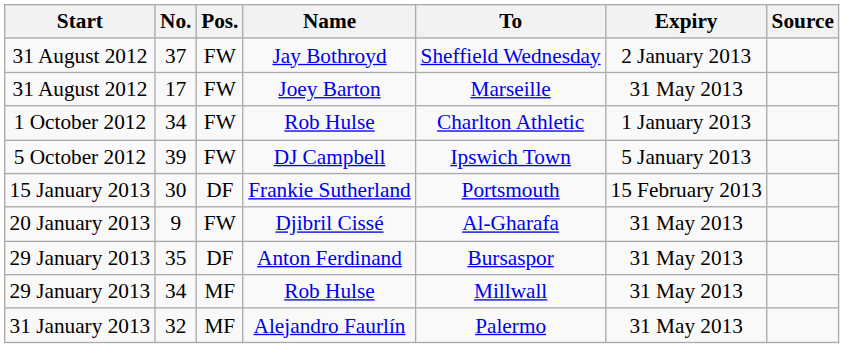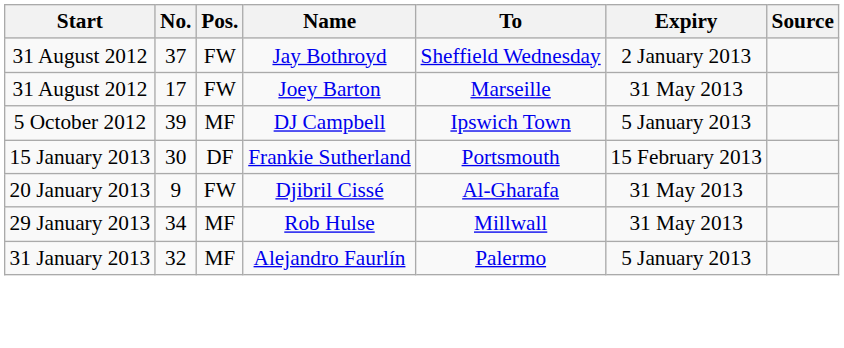- row: 1 October 2012 | 34 | FW | Rob Hulse | Charlton Athletic | 1 January 2013
39 | Pos.: FW -> MF
- row: 29 January 2013 | 35 | DF | Anton Ferdinand | Bursaspor | 31 May 2013
32 | Expiry: 31 May 2013 -> 5 January 2013
